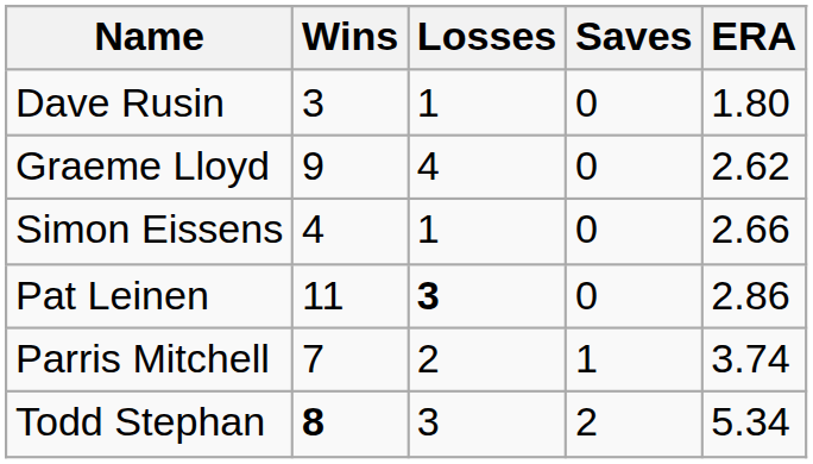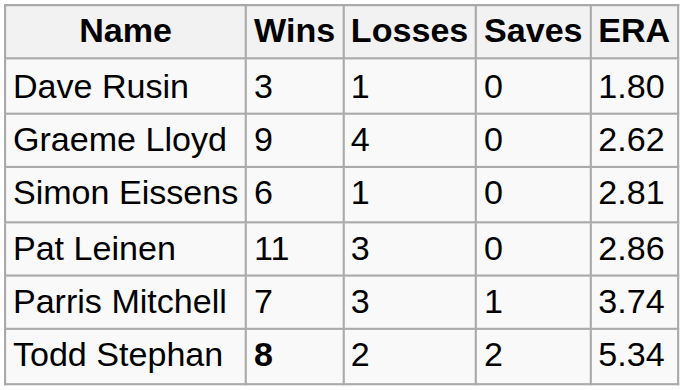Simon Eissens | Wins: 4 -> 6
Simon Eissens | ERA: 2.66 -> 2.81
Pat Leinen | Losses: bold -> normal
Parris Mitchell | Losses: 2 -> 3
Todd Stephan | Losses: 3 -> 2
